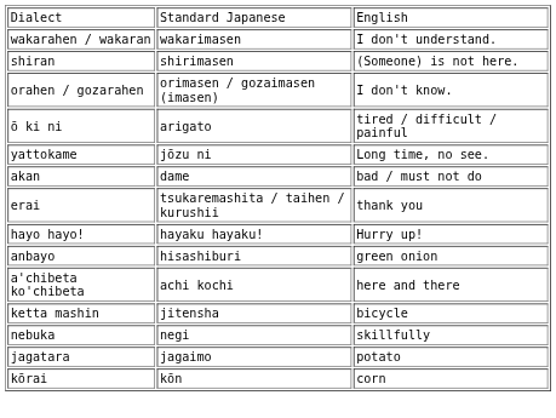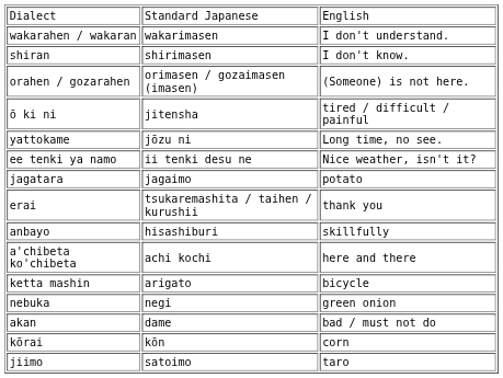shiran | column 3: (Someone) is not here. -> I don't know.
orahen / gozarahen | column 3: I don't know. -> (Someone) is not here.
ō ki ni | column 2: arigato -> jitensha
+ row: ee tenki ya namo | ii tenki desu ne | Nice weather, isn't it?
rows swapped: akan <-> jagatara
- row: hayo hayo! | hayaku hayaku! | Hurry up!
anbayo | column 3: green onion -> skillfully
ketta mashin | column 2: jitensha -> arigato
nebuka | column 3: skillfully -> green onion
+ row: jiimo | satoimo | taro
